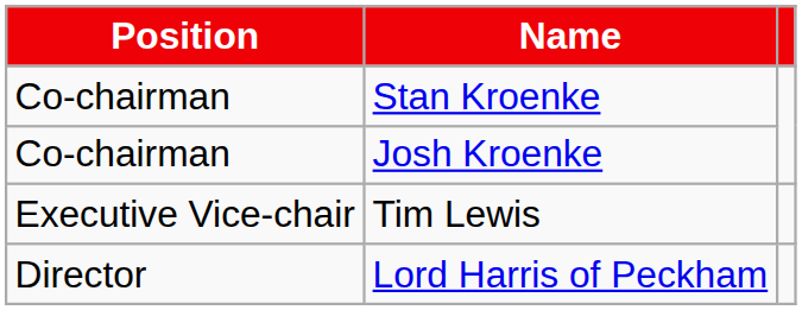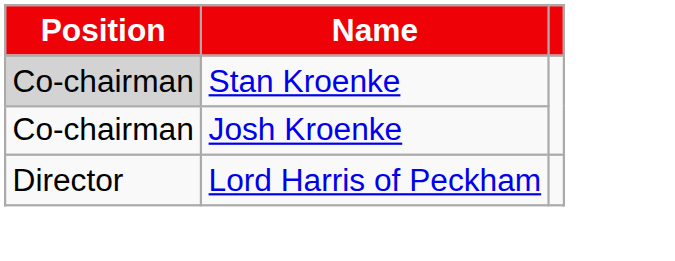Stan Kroenke | Position: no background -> lightgrey background
- row: Executive Vice-chair | Tim Lewis
